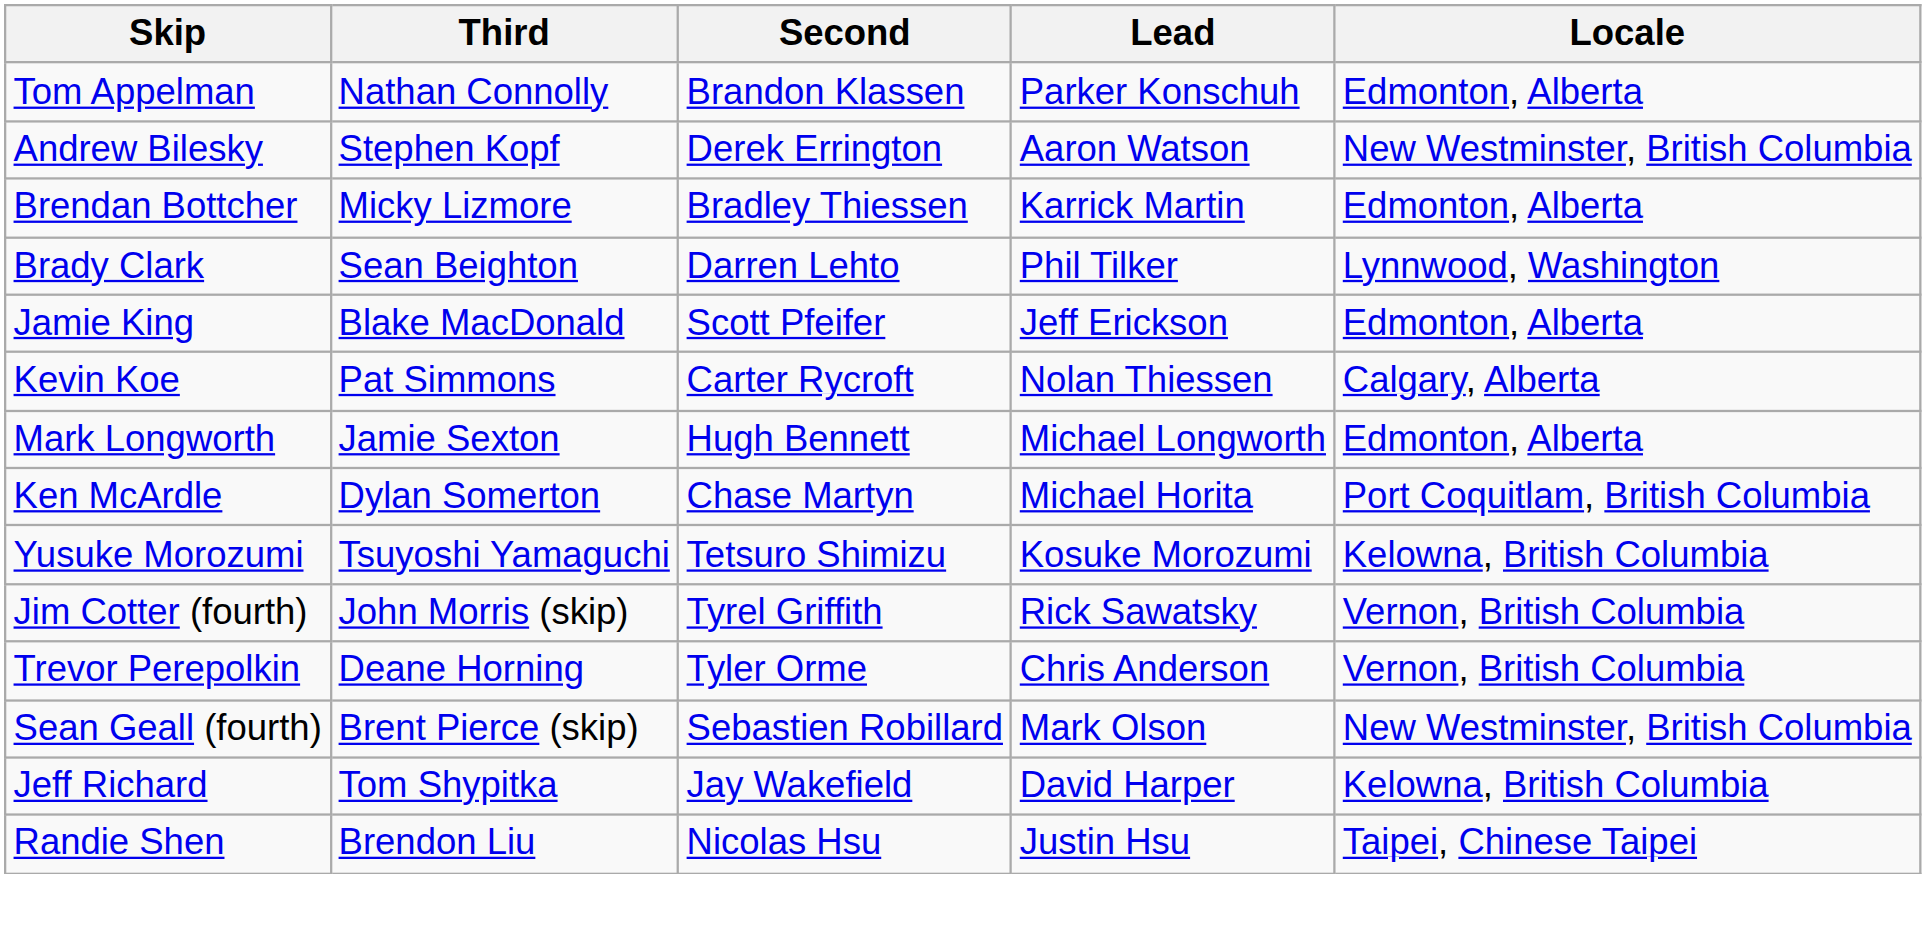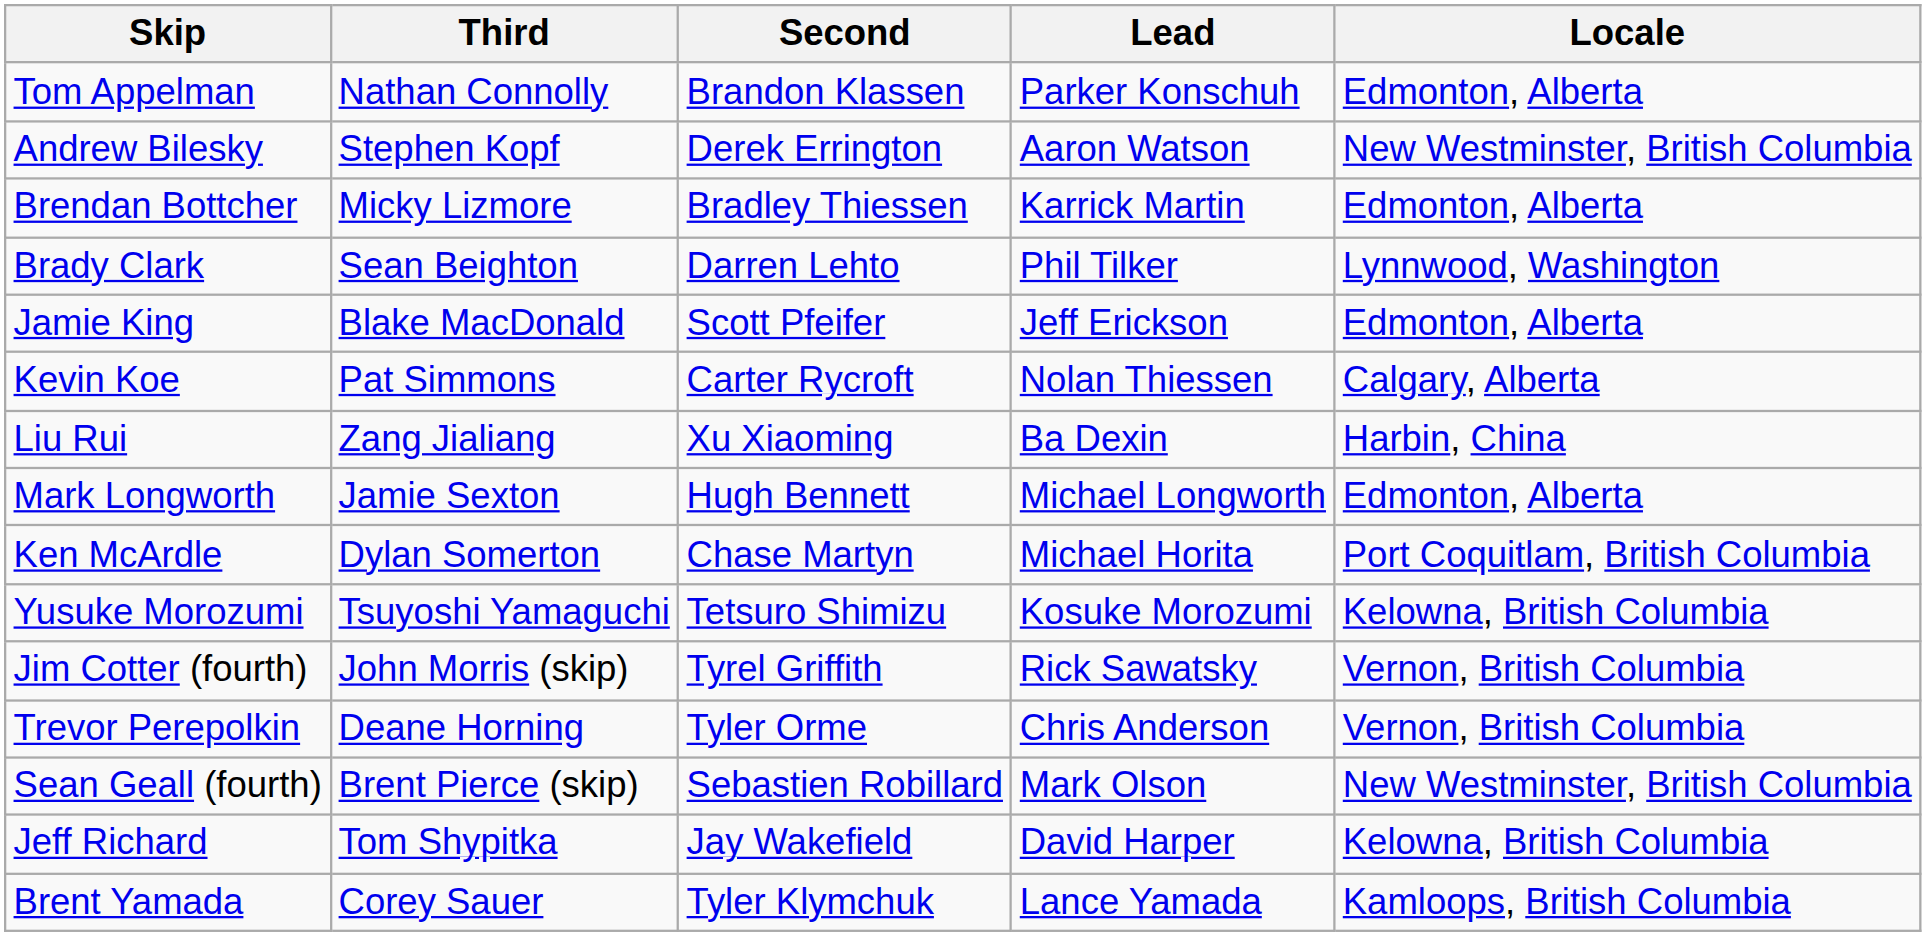+ row: Liu Rui | Zang Jialiang | Xu Xiaoming | Ba Dexin | Harbin, China
- row: Randie Shen | Brendon Liu | Nicolas Hsu | Justin Hsu | Taipei, Chinese Taipei
+ row: Brent Yamada | Corey Sauer | Tyler Klymchuk | Lance Yamada | Kamloops, British Columbia
